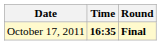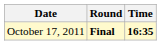columns swapped: Time <-> Round
